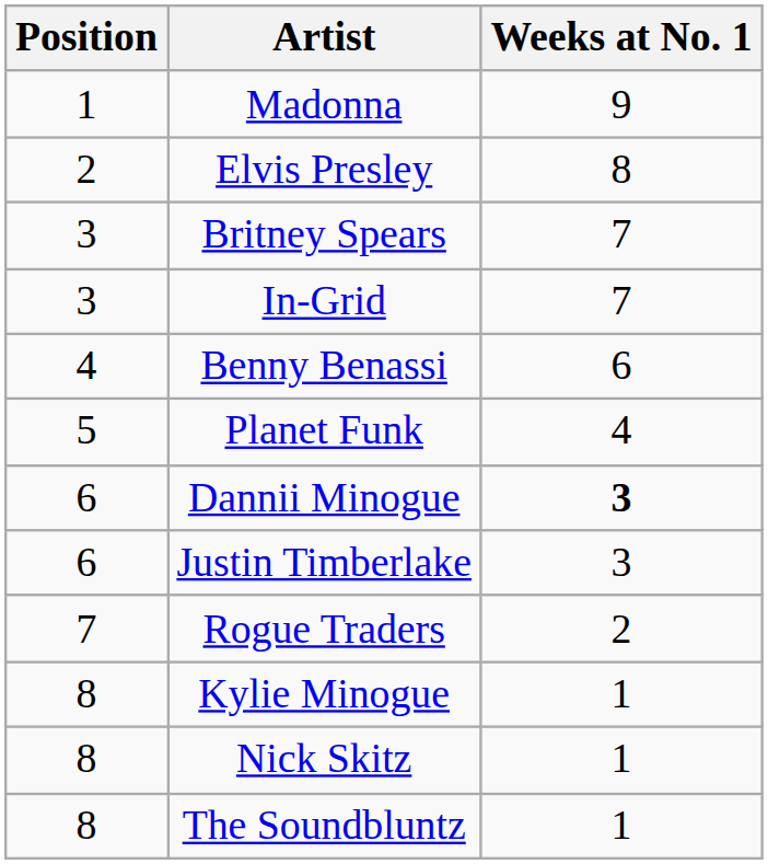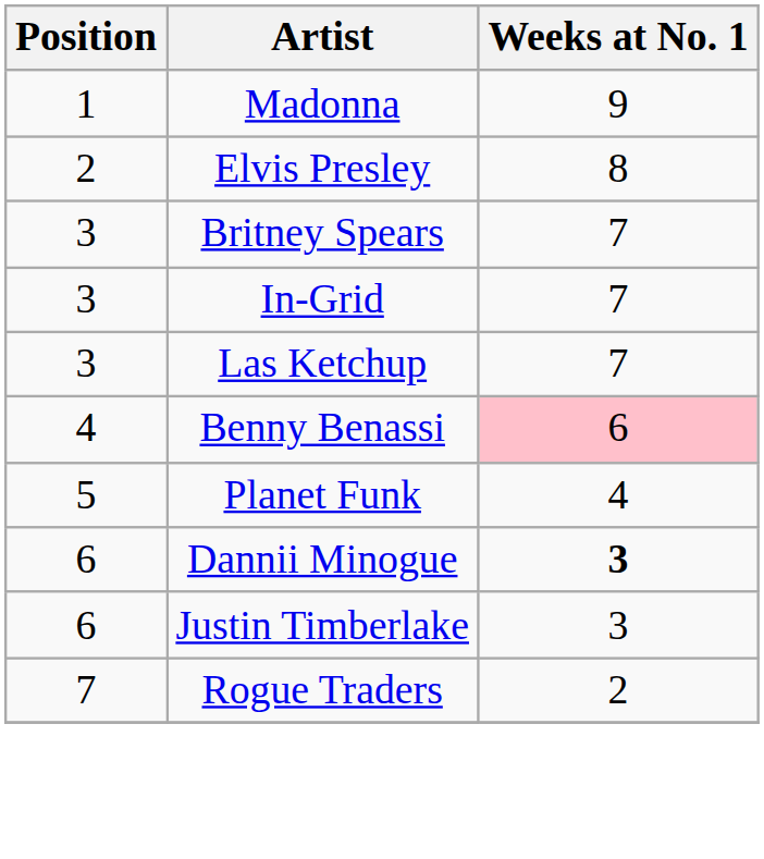+ row: 3 | Las Ketchup | 7
Benny Benassi | Weeks at No. 1: no background -> pink background
- row: 8 | Kylie Minogue | 1
- row: 8 | Nick Skitz | 1
- row: 8 | The Soundbluntz | 1
